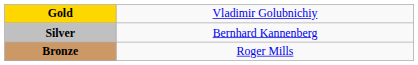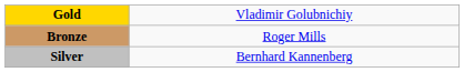rows swapped: Silver <-> Bronze
